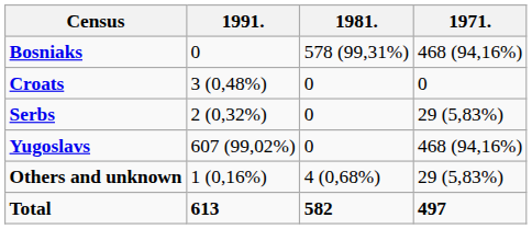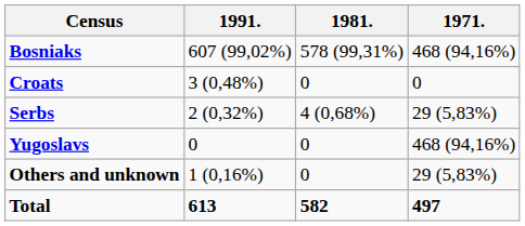Bosniaks | 1991.: 0 -> 607 (99,02%)
Serbs | 1981.: 0 -> 4 (0,68%)
Yugoslavs | 1991.: 607 (99,02%) -> 0
Others and unknown | 1981.: 4 (0,68%) -> 0
